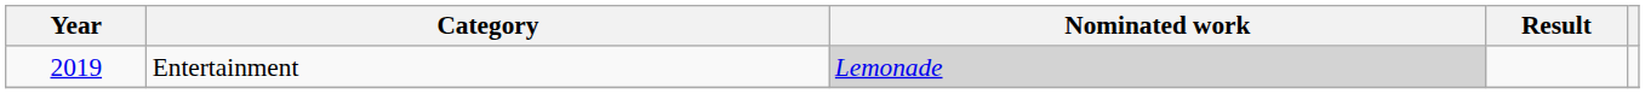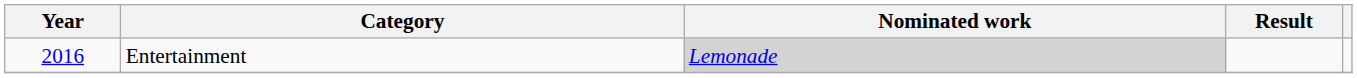Entertainment | Year: 2019 -> 2016
